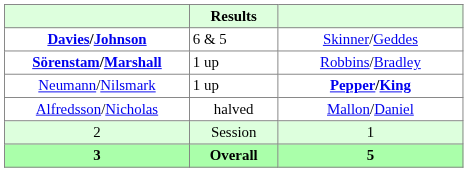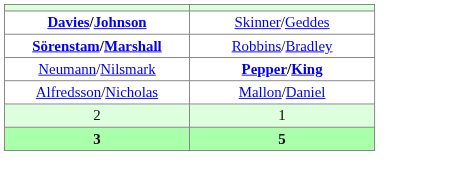- column: Results | 6 & 5 | 1 up | 1 up | halved | Session | Overall
